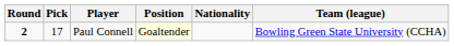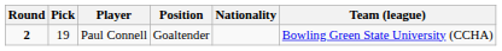Paul Connell | Pick: 17 -> 19
Paul Connell | Position: lightyellow background -> no background
